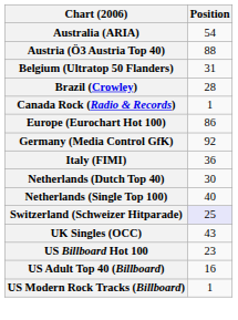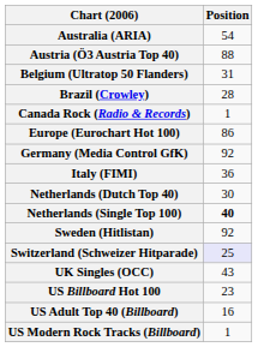Netherlands (Single Top 100) | Position: normal -> bold
+ row: Sweden (Hitlistan) | 92
